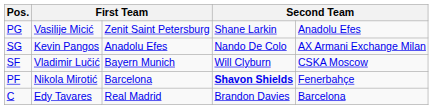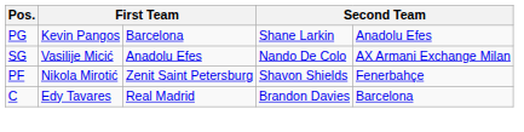PG | column 2: Vasilije Micić -> Kevin Pangos
PG | column 3: Zenit Saint Petersburg -> Barcelona
SG | column 2: Kevin Pangos -> Vasilije Micić
- row: SF | Vladimir Lučić | Bayern Munich | Will Clyburn | CSKA Moscow
PF | column 3: Barcelona -> Zenit Saint Petersburg
PF | column 4: bold -> normal
